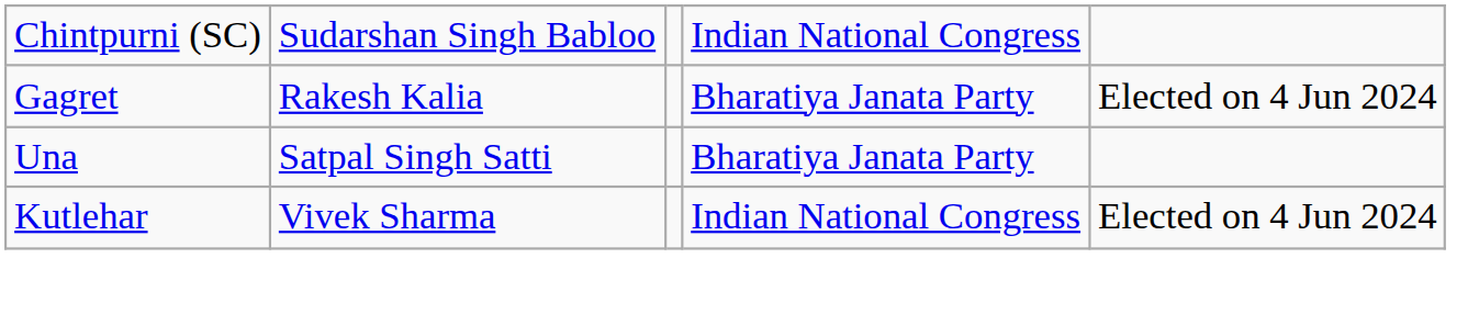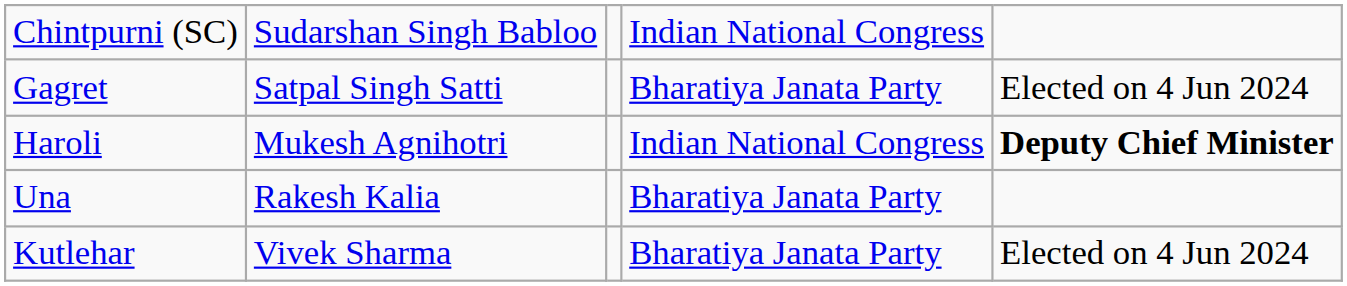Gagret | column 2: Rakesh Kalia -> Satpal Singh Satti
+ row: Haroli | Mukesh Agnihotri | Indian National Congress | Deputy Chief Minister
Una | column 2: Satpal Singh Satti -> Rakesh Kalia
Kutlehar | column 4: Indian National Congress -> Bharatiya Janata Party
